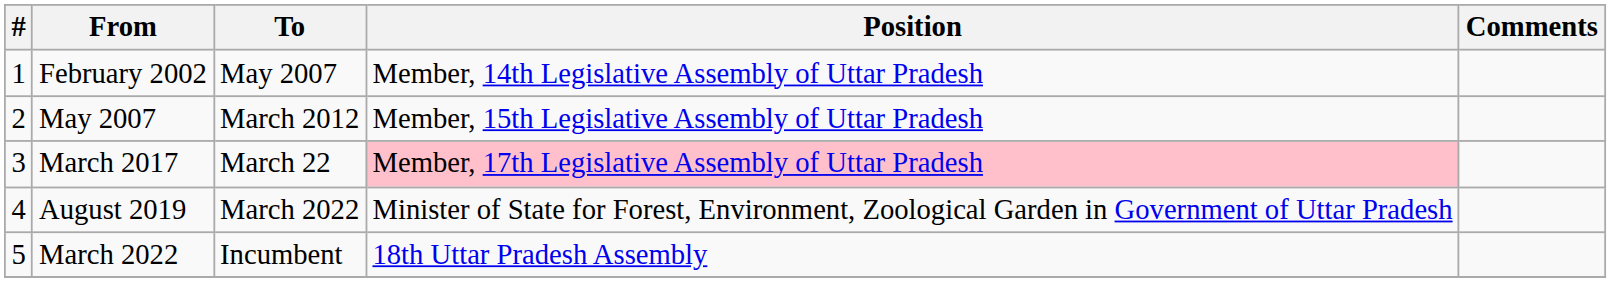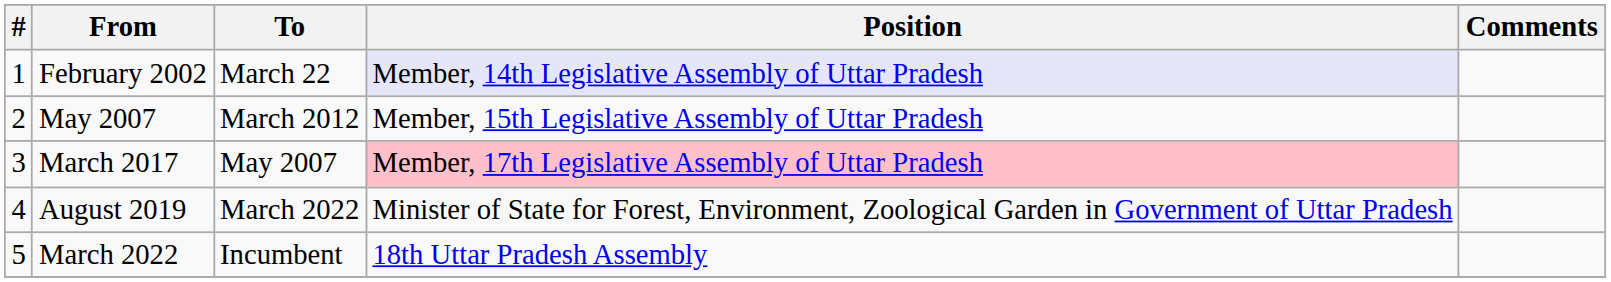February 2002 | To: May 2007 -> March 22
February 2002 | Position: no background -> lavender background
March 2017 | To: March 22 -> May 2007
